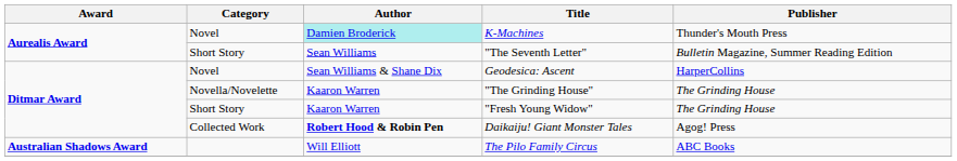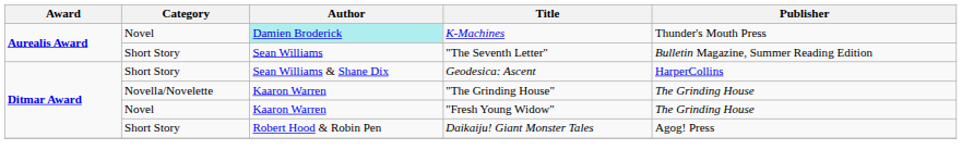Geodesica: Ascent | Category: Novel -> Short Story
"Fresh Young Widow" | Category: Short Story -> Novel
Daikaiju! Giant Monster Tales | Category: Collected Work -> Short Story
Daikaiju! Giant Monster Tales | Author: bold -> normal
- row: Australian Shadows Award | Will Elliott | The Pilo Family Circus | ABC Books
